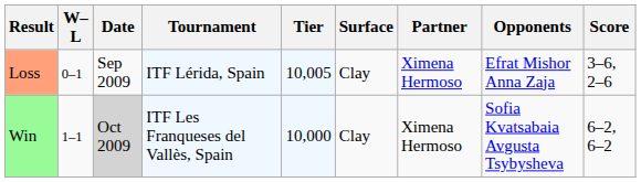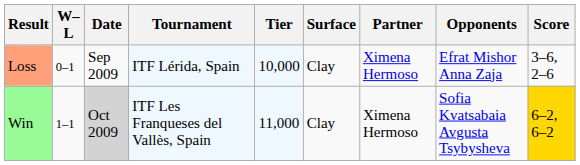Loss | Tier: 10,005 -> 10,000
Win | Tier: 10,000 -> 11,000
Win | Score: no background -> gold background
